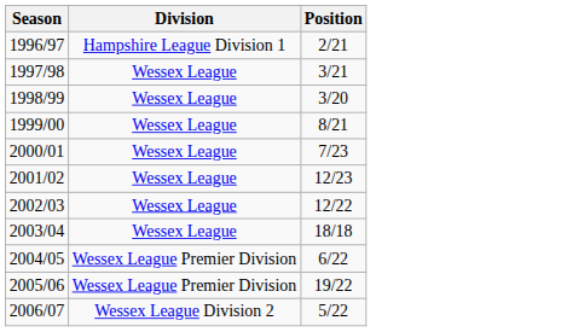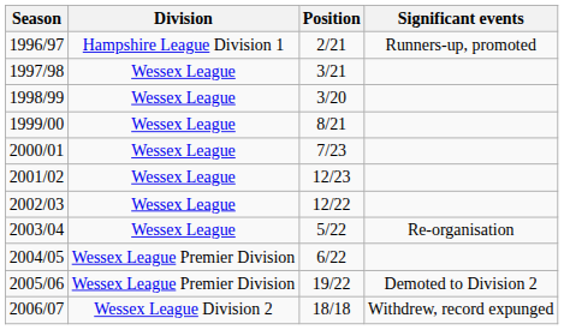+ column: Significant events | Runners-up, promoted | Re-organisation | Demoted to Division 2 | Withdrew, record expunged
2003/04 | Position: 18/18 -> 5/22
2006/07 | Position: 5/22 -> 18/18
